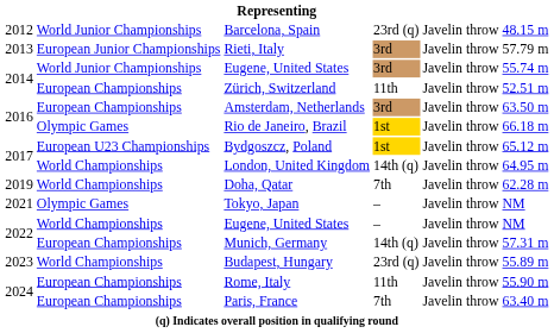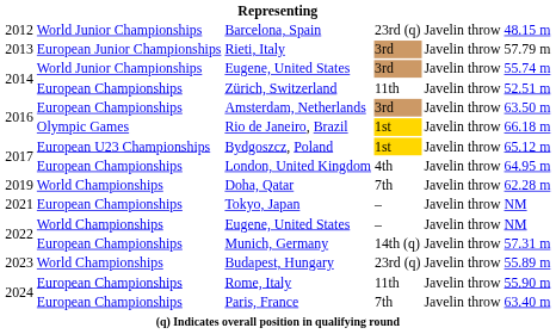London, United Kingdom | column 2: World Championships -> European Championships
London, United Kingdom | column 4: 14th (q) -> 4th
Tokyo, Japan | column 2: Olympic Games -> European Championships
